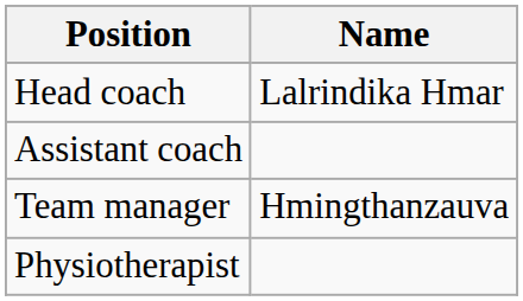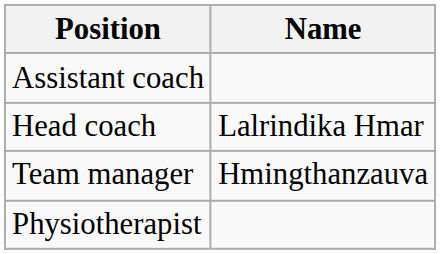rows swapped: Head coach <-> Assistant coach
